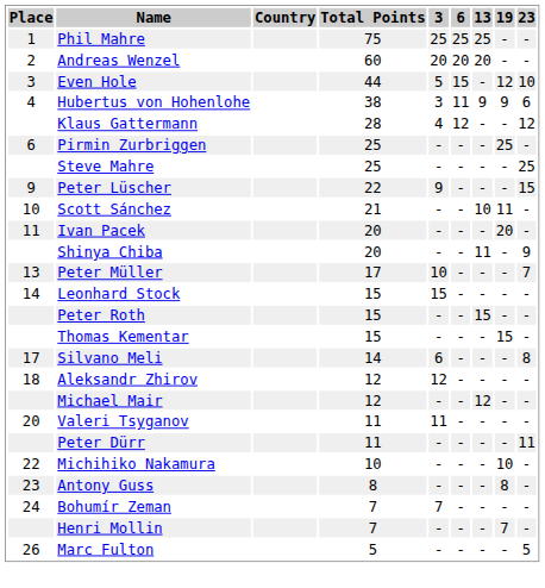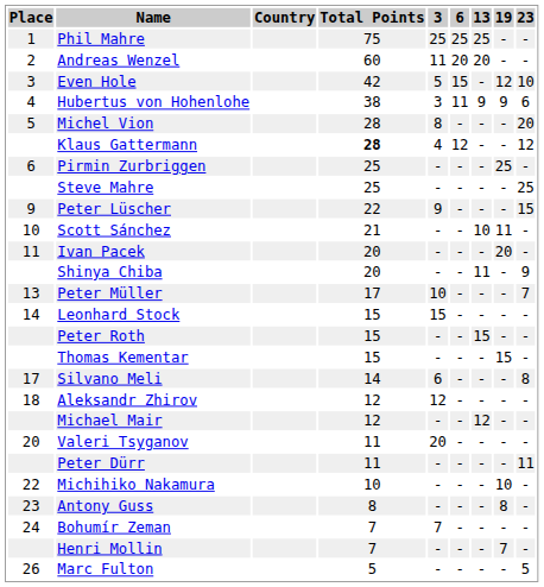Andreas Wenzel | 3: 20 -> 11
Even Hole | Total Points: 44 -> 42
+ row: 5 | Michel Vion | 28 | 8 | - | - | - | 20
Klaus Gattermann | Total Points: normal -> bold
Valeri Tsyganov | 3: 11 -> 20
